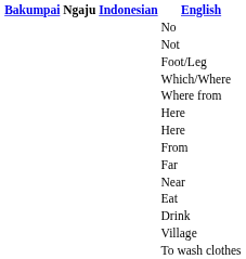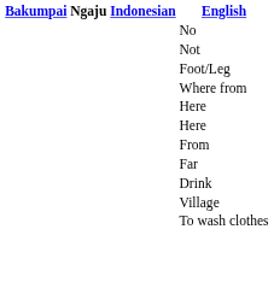- row: Which/Where
- row: Near
- row: Eat
